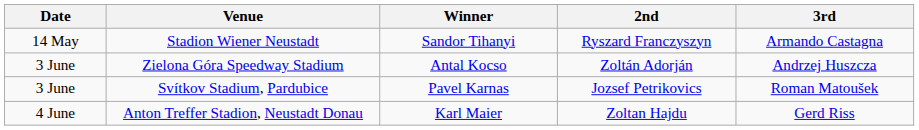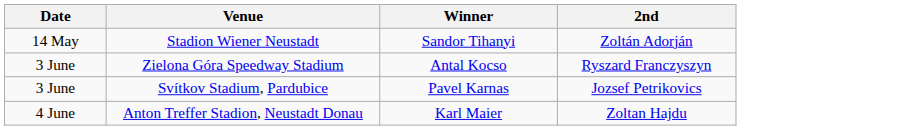- column: 3rd | Armando Castagna | Andrzej Huszcza | Roman Matoušek | Gerd Riss
Stadion Wiener Neustadt | 2nd: Ryszard Franczyszyn -> Zoltán Adorján
Zielona Góra Speedway Stadium | 2nd: Zoltán Adorján -> Ryszard Franczyszyn
